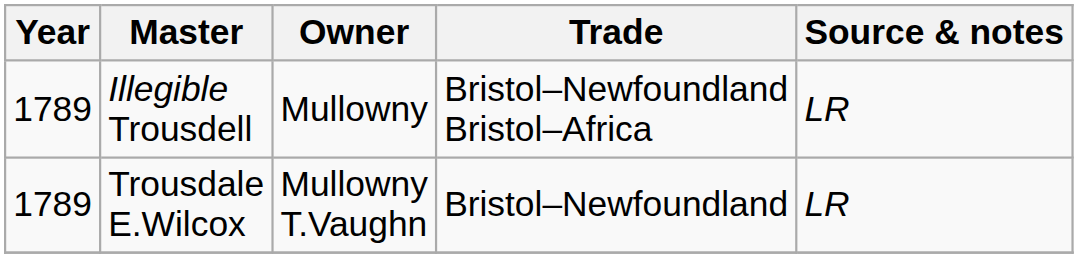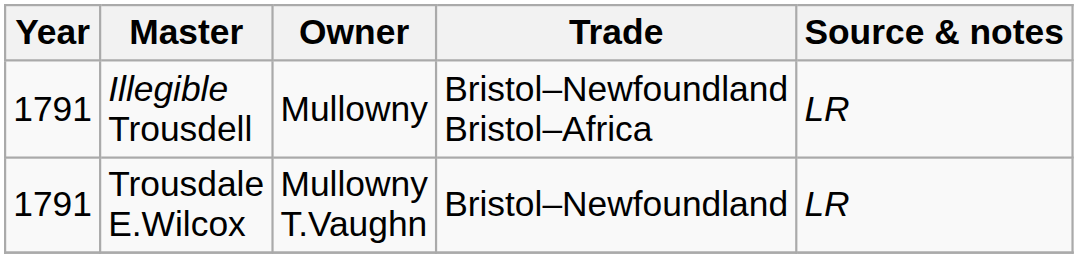Illegible Trousdell | Year: 1789 -> 1791
Trousdale E.Wilcox | Year: 1789 -> 1791
